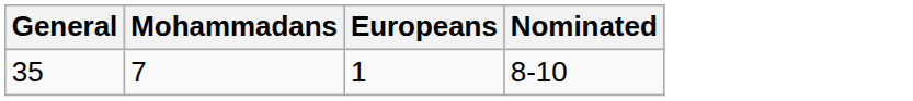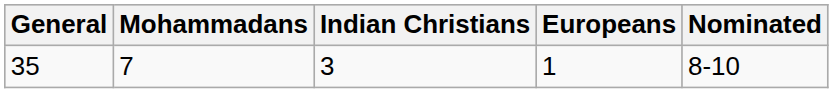+ column: Indian Christians | 3
